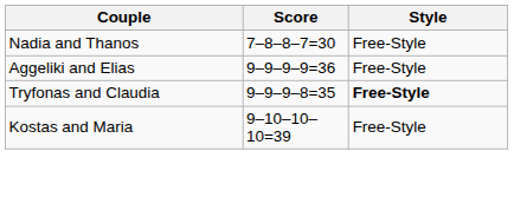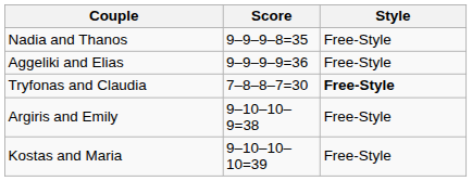Nadia and Thanos | Score: 7–8–8–7=30 -> 9–9–9–8=35
Tryfonas and Claudia | Score: 9–9–9–8=35 -> 7–8–8–7=30
+ row: Argiris and Emily | 9–10–10–9=38 | Free-Style
